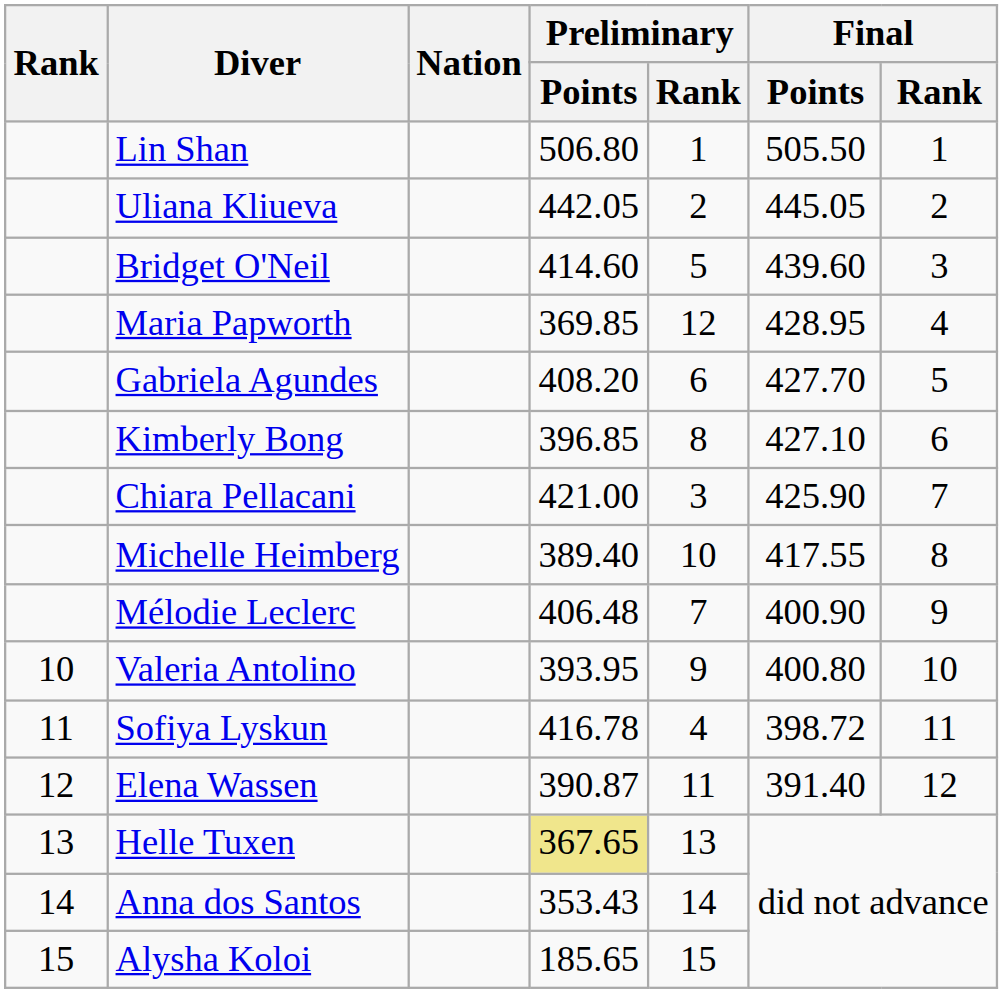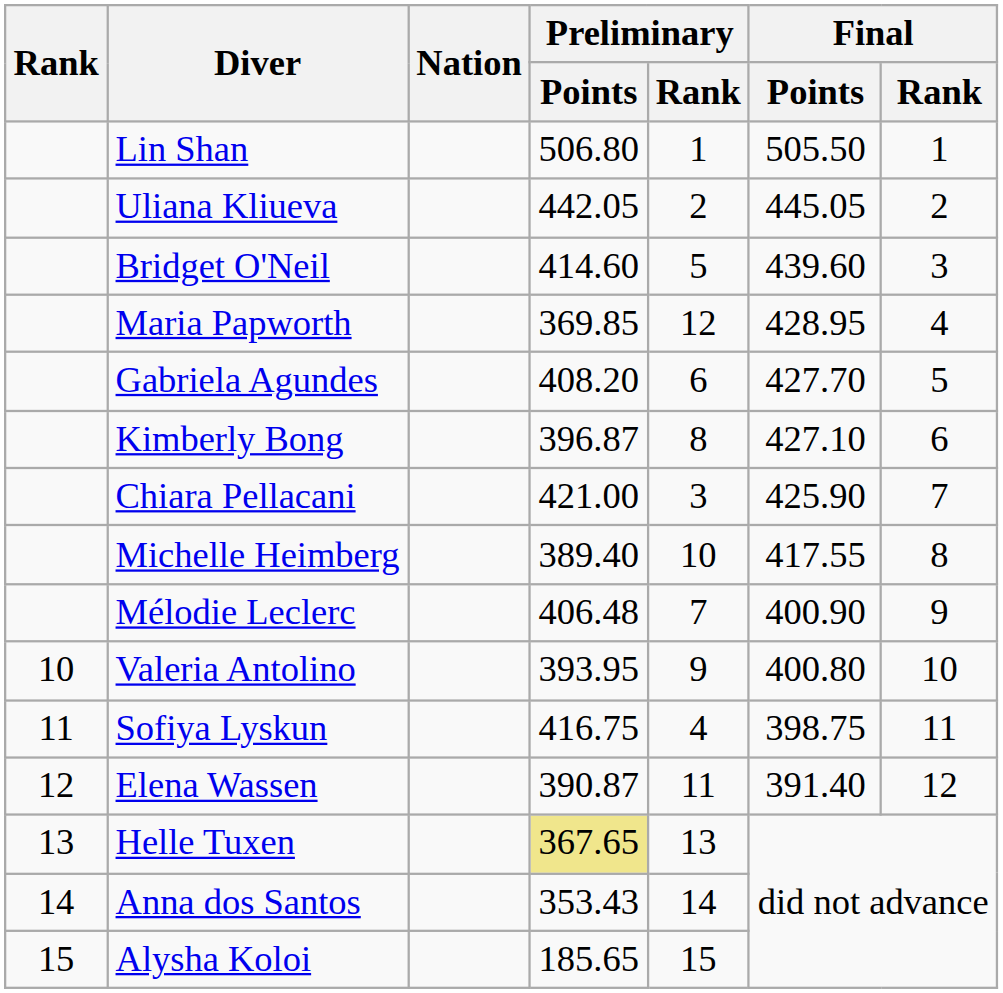Kimberly Bong | Preliminary / Points: 396.85 -> 396.87
Sofiya Lyskun | Preliminary / Points: 416.78 -> 416.75
Sofiya Lyskun | Final / Points: 398.72 -> 398.75
